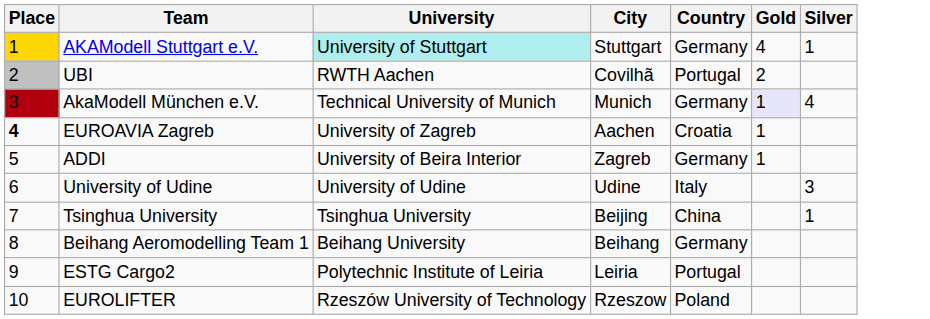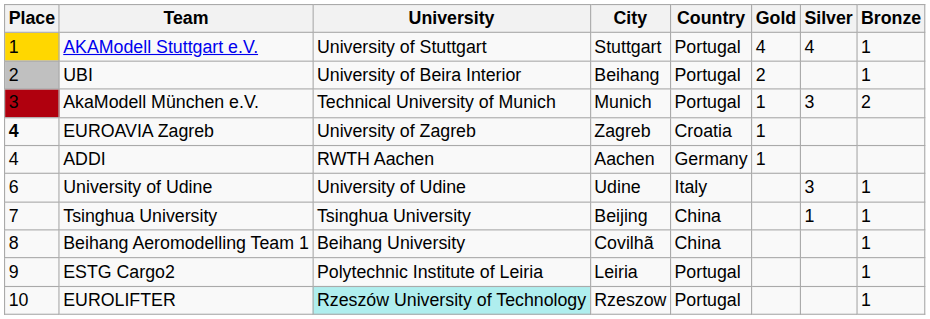+ column: Bronze | 1 | 1 | 2 | 1 | 1 | 1 | 1 | 1
AKAModell Stuttgart e.V. | University: paleturquoise background -> no background
AKAModell Stuttgart e.V. | Country: Germany -> Portugal
AKAModell Stuttgart e.V. | Silver: 1 -> 4
UBI | University: RWTH Aachen -> University of Beira Interior
UBI | City: Covilhã -> Beihang
AkaModell München e.V. | Country: Germany -> Portugal
AkaModell München e.V. | Gold: lavender background -> no background
AkaModell München e.V. | Silver: 4 -> 3
EUROAVIA Zagreb | City: Aachen -> Zagreb
ADDI | Place: 5 -> 4
ADDI | University: University of Beira Interior -> RWTH Aachen
ADDI | City: Zagreb -> Aachen
Beihang Aeromodelling Team 1 | City: Beihang -> Covilhã
Beihang Aeromodelling Team 1 | Country: Germany -> China
EUROLIFTER | University: no background -> paleturquoise background
EUROLIFTER | Country: Poland -> Portugal
